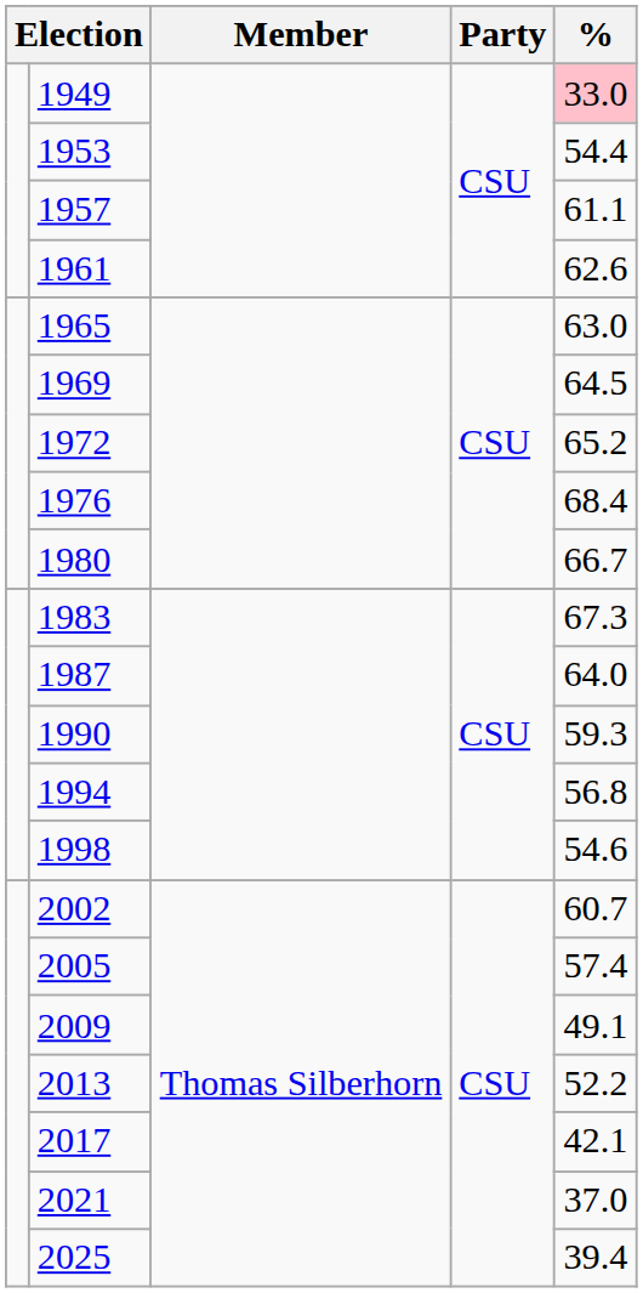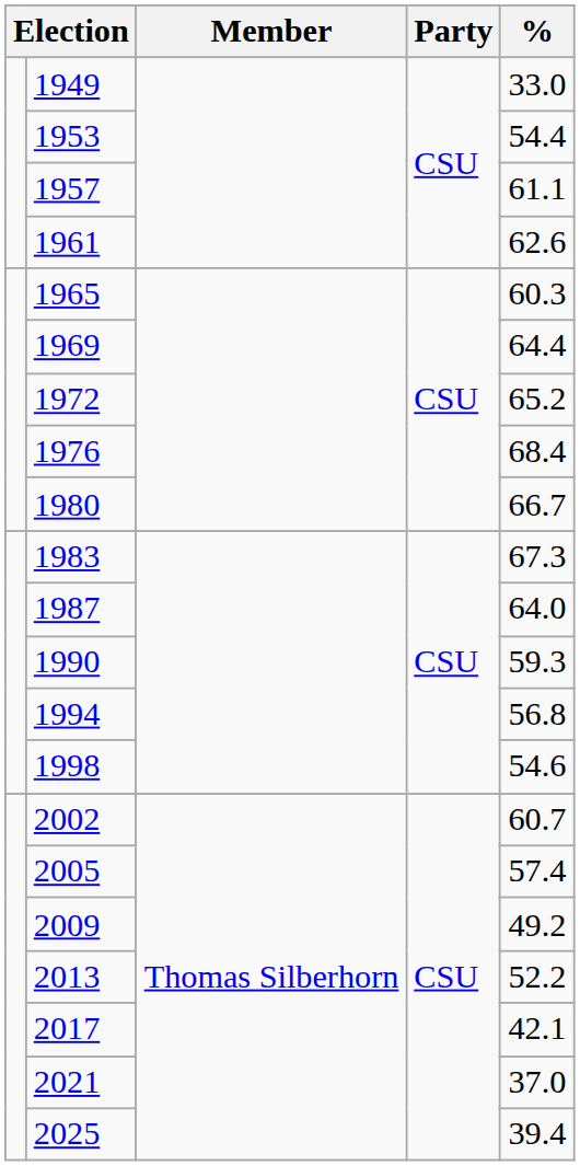1949 | %: pink background -> no background
1965 | %: 63.0 -> 60.3
1969 | %: 64.5 -> 64.4
2009 | %: 49.1 -> 49.2
